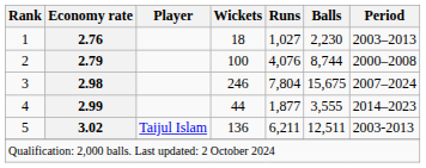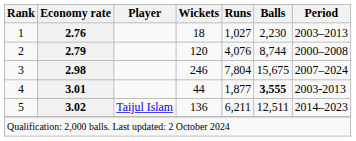2 | Wickets: 100 -> 120
4 | Economy rate: 2.99 -> 3.01
4 | Balls: normal -> bold
4 | Period: 2014–2023 -> 2003-2013
5 | Period: 2003-2013 -> 2014–2023
